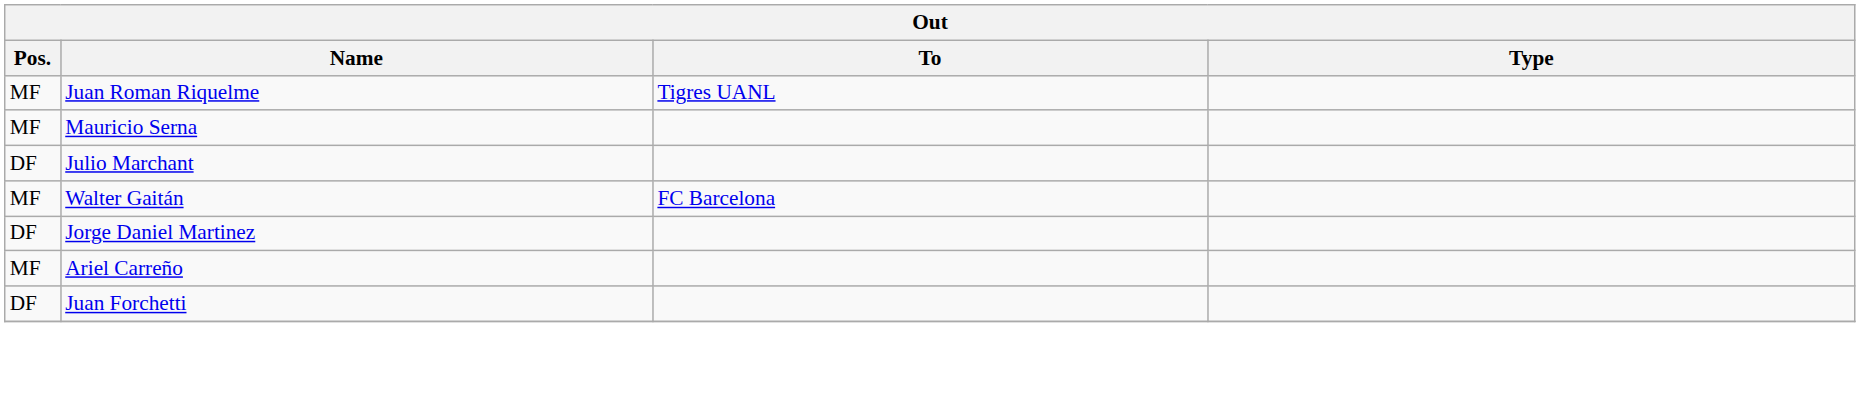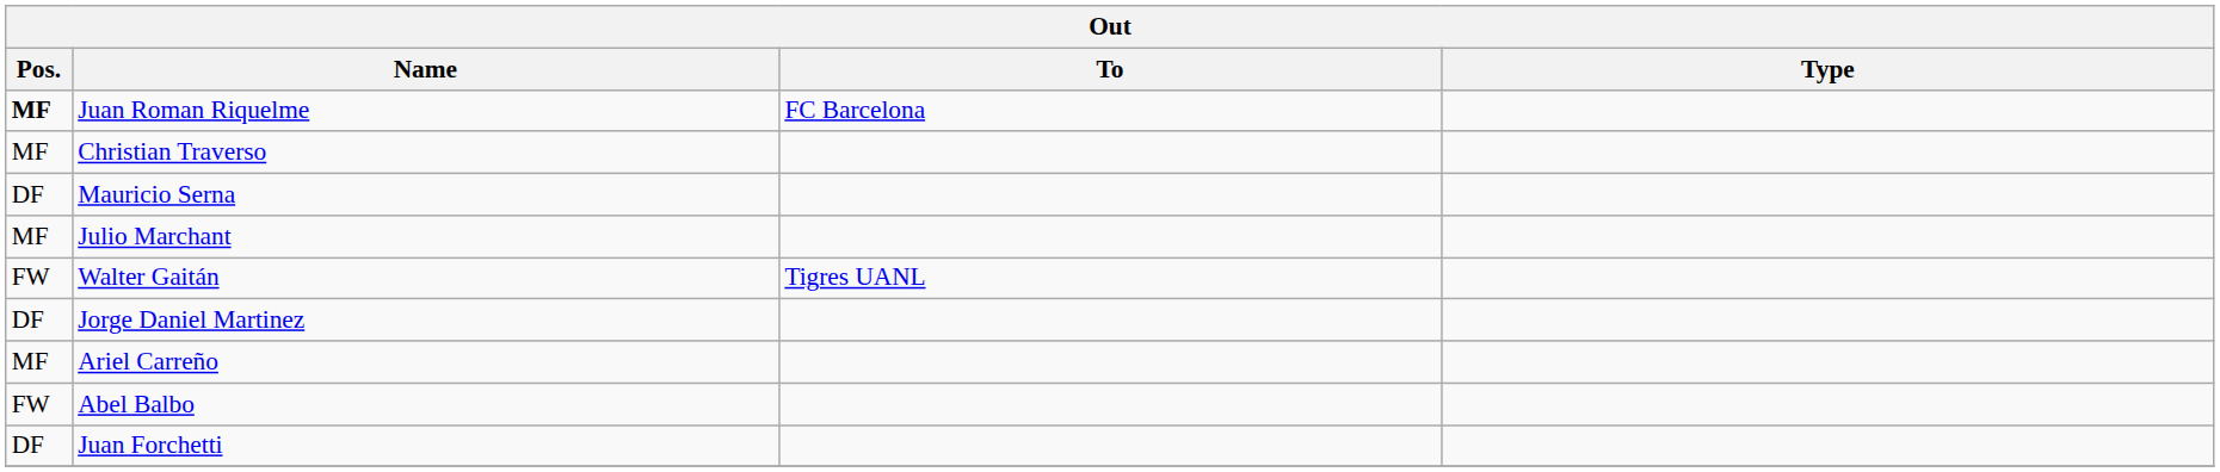Juan Roman Riquelme | Pos.: normal -> bold
Juan Roman Riquelme | To: Tigres UANL -> FC Barcelona
+ row: MF | Christian Traverso
Mauricio Serna | Pos.: MF -> DF
Julio Marchant | Pos.: DF -> MF
Walter Gaitán | Pos.: MF -> FW
Walter Gaitán | To: FC Barcelona -> Tigres UANL
+ row: FW | Abel Balbo
